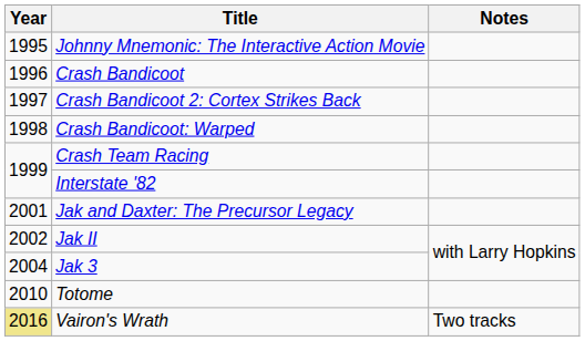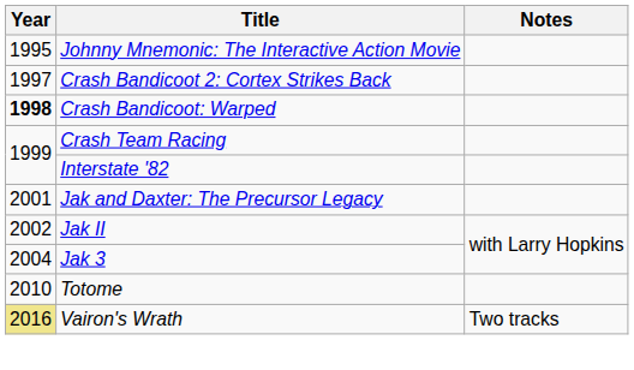- row: 1996 | Crash Bandicoot
Crash Bandicoot: Warped | Year: normal -> bold
